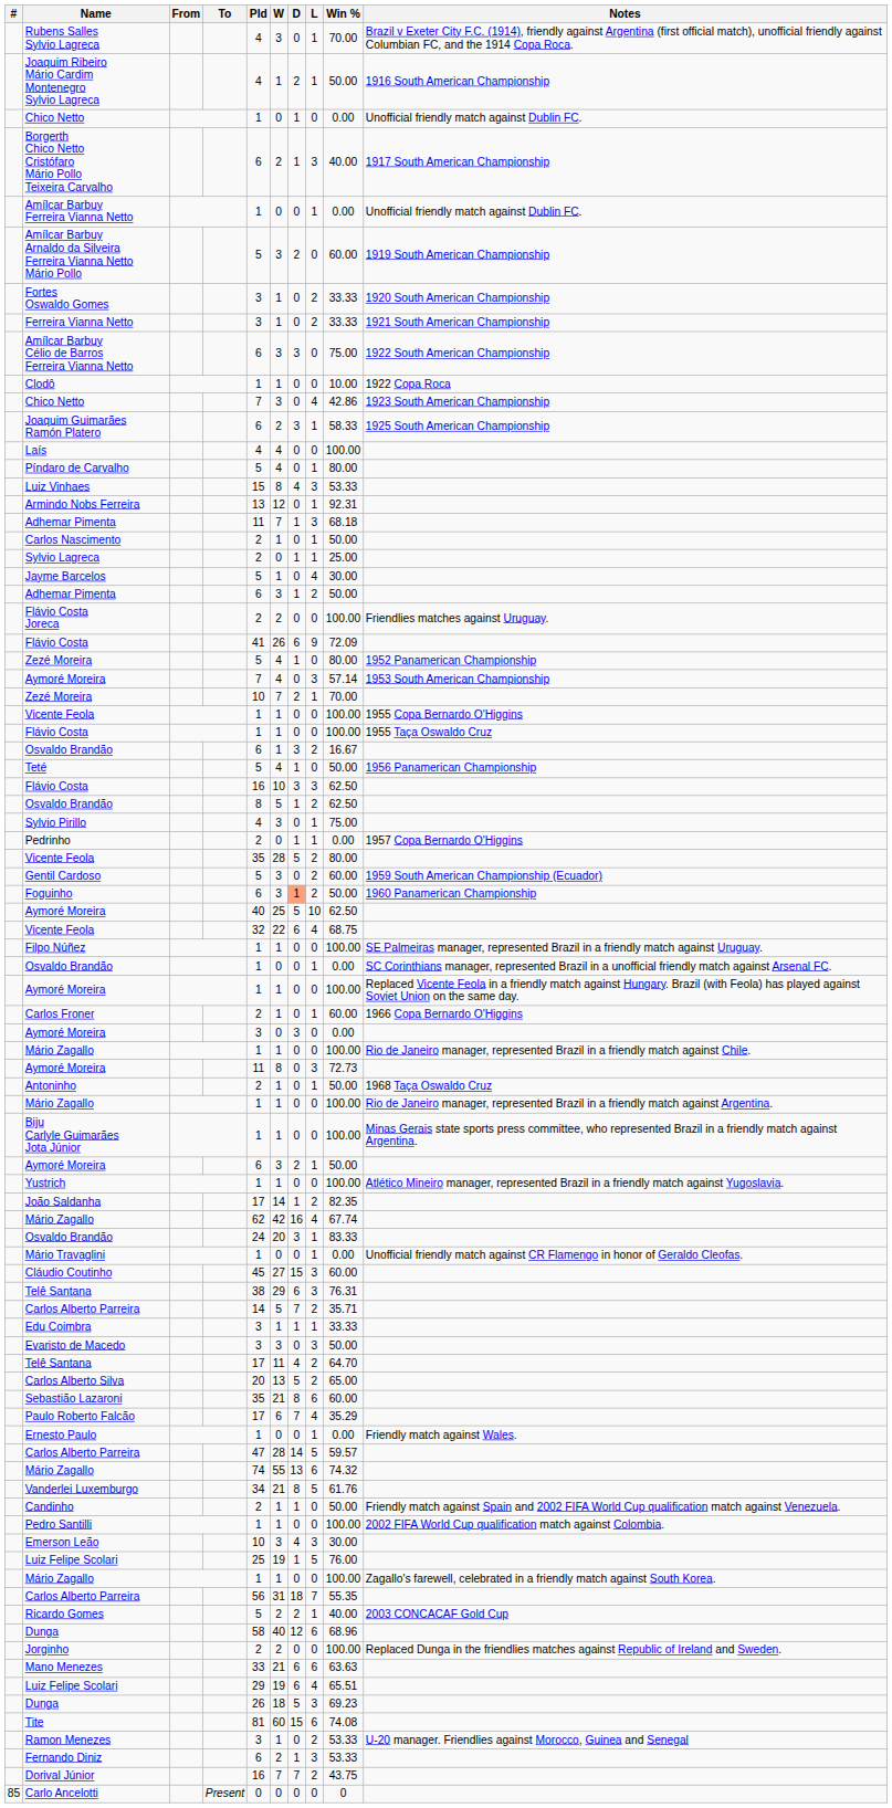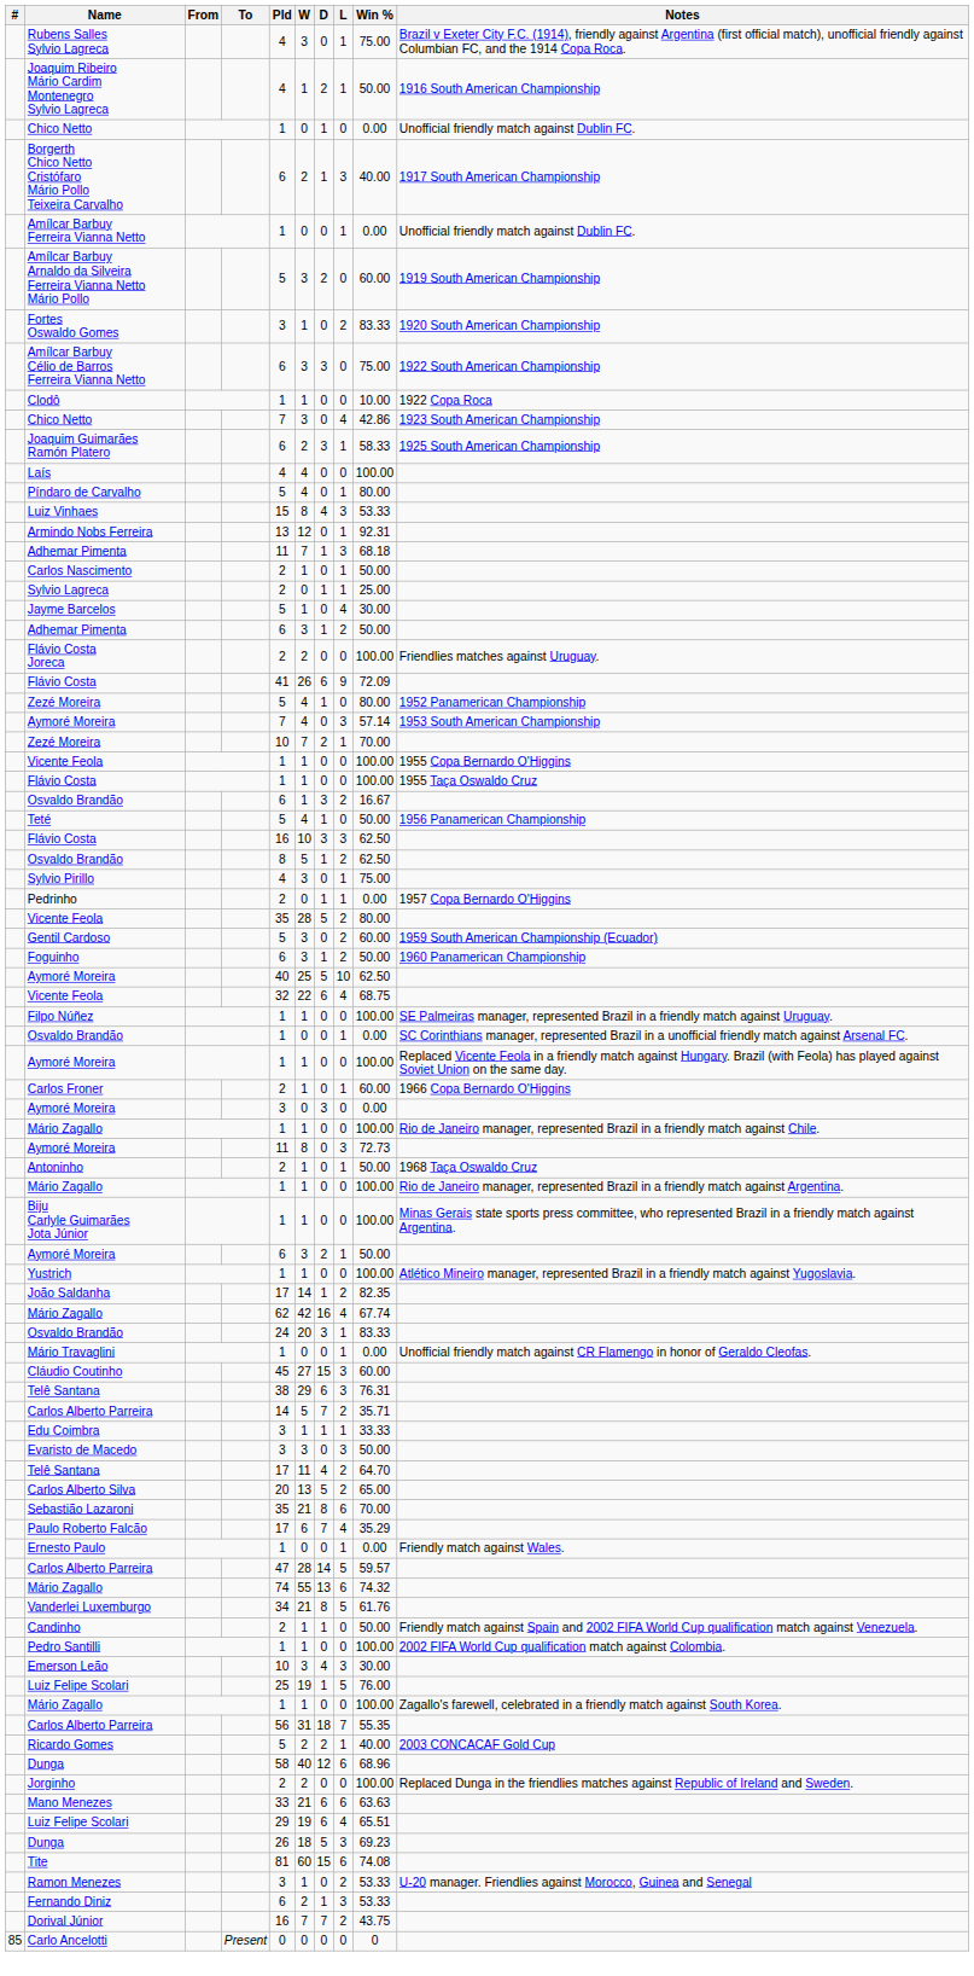Rubens Salles Sylvio Lagreca | Win %: 70.00 -> 75.00
Fortes Oswaldo Gomes | Win %: 33.33 -> 83.33
- row: Ferreira Vianna Netto | 3 | 1 | 0 | 2 | 33.33 | 1921 South American Championship
Foguinho | D: lightsalmon background -> no background
Sebastião Lazaroni | Win %: 60.00 -> 70.00
